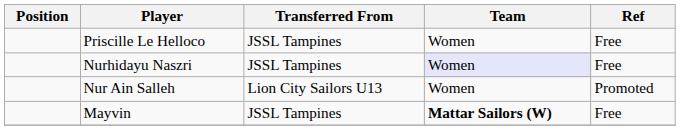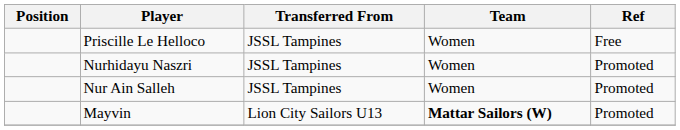Nurhidayu Naszri | Team: lavender background -> no background
Nurhidayu Naszri | Ref: Free -> Promoted
Nur Ain Salleh | Transferred From: Lion City Sailors U13 -> JSSL Tampines
Mayvin | Transferred From: JSSL Tampines -> Lion City Sailors U13
Mayvin | Ref: Free -> Promoted
